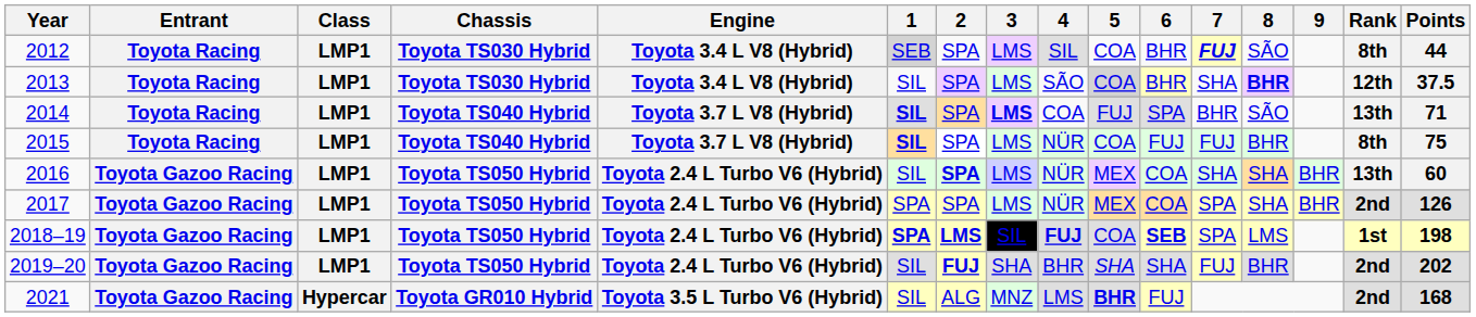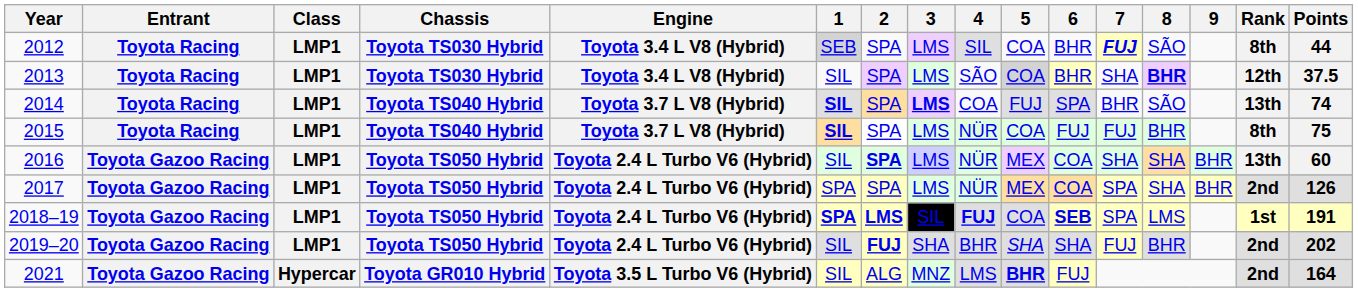2014 | Points: 71 -> 74
2018–19 | Points: 198 -> 191
2021 | Points: 168 -> 164
